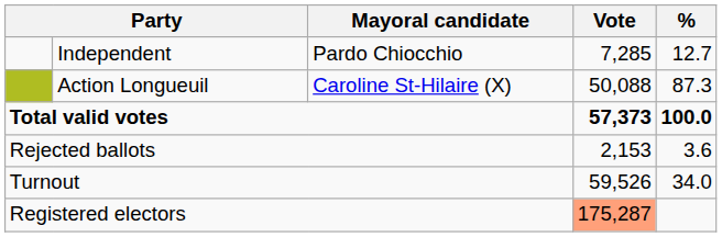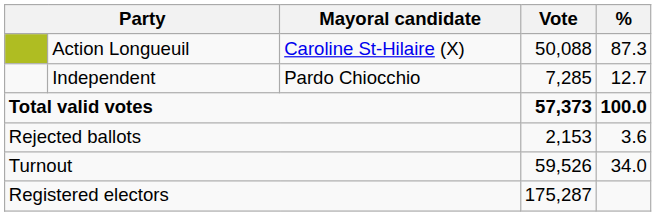rows swapped: Action Longueuil <-> Independent
Registered electors | Vote: lightsalmon background -> no background
